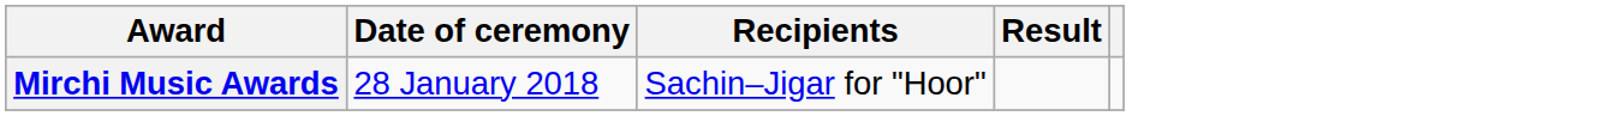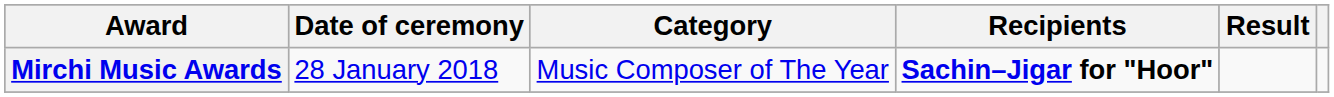+ column: Category | Music Composer of The Year
Mirchi Music Awards | Recipients: normal -> bold
